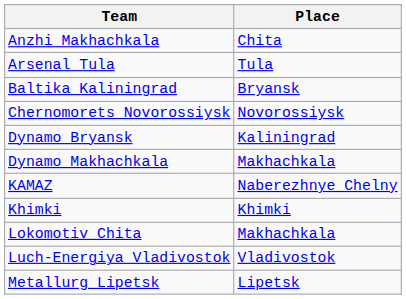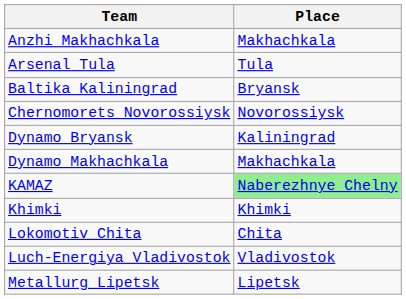Anzhi Makhachkala | Place: Chita -> Makhachkala
KAMAZ | Place: no background -> lightgreen background
Lokomotiv Chita | Place: Makhachkala -> Chita
